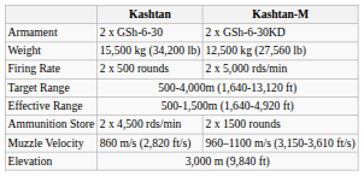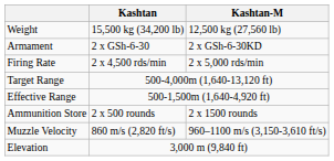rows swapped: Weight <-> Armament
Firing Rate | Kashtan: 2 x 500 rounds -> 2 x 4,500 rds/min
Ammunition Store | Kashtan: 2 x 4,500 rds/min -> 2 x 500 rounds
